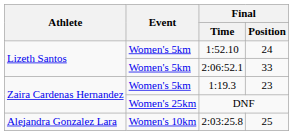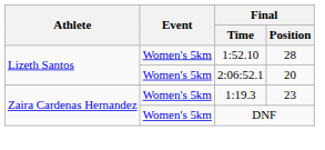1:52.10 | Final / Position: 24 -> 28
2:06:52.1 | Final / Position: 33 -> 20
DNF | Event: Women's 25km -> Women's 5km
- row: Alejandra Gonzalez Lara | Women's 10km | 2:03:25.8 | 25
